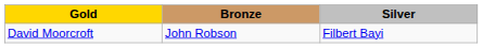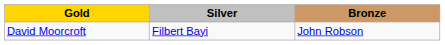columns swapped: Silver <-> Bronze
